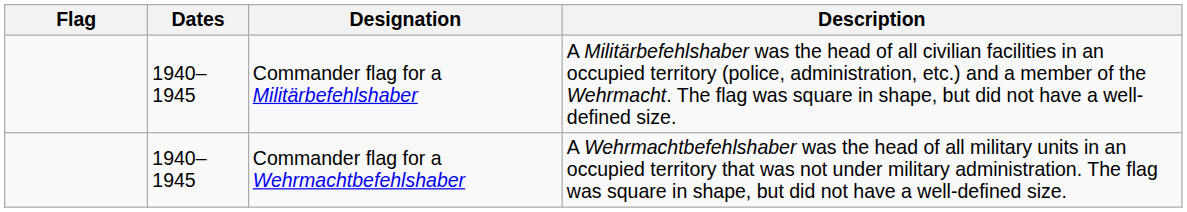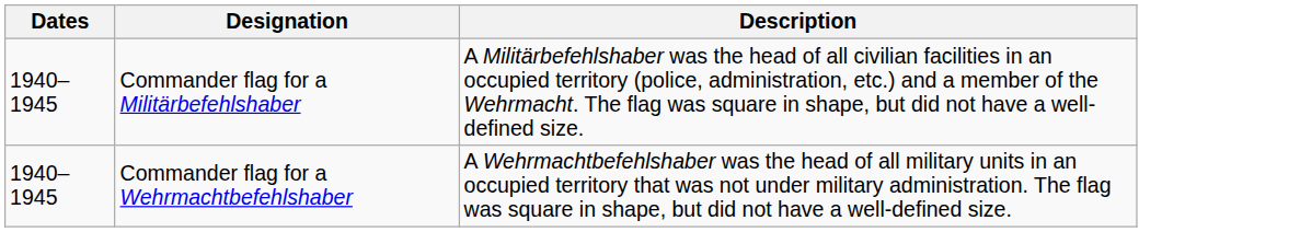- column: Flag
